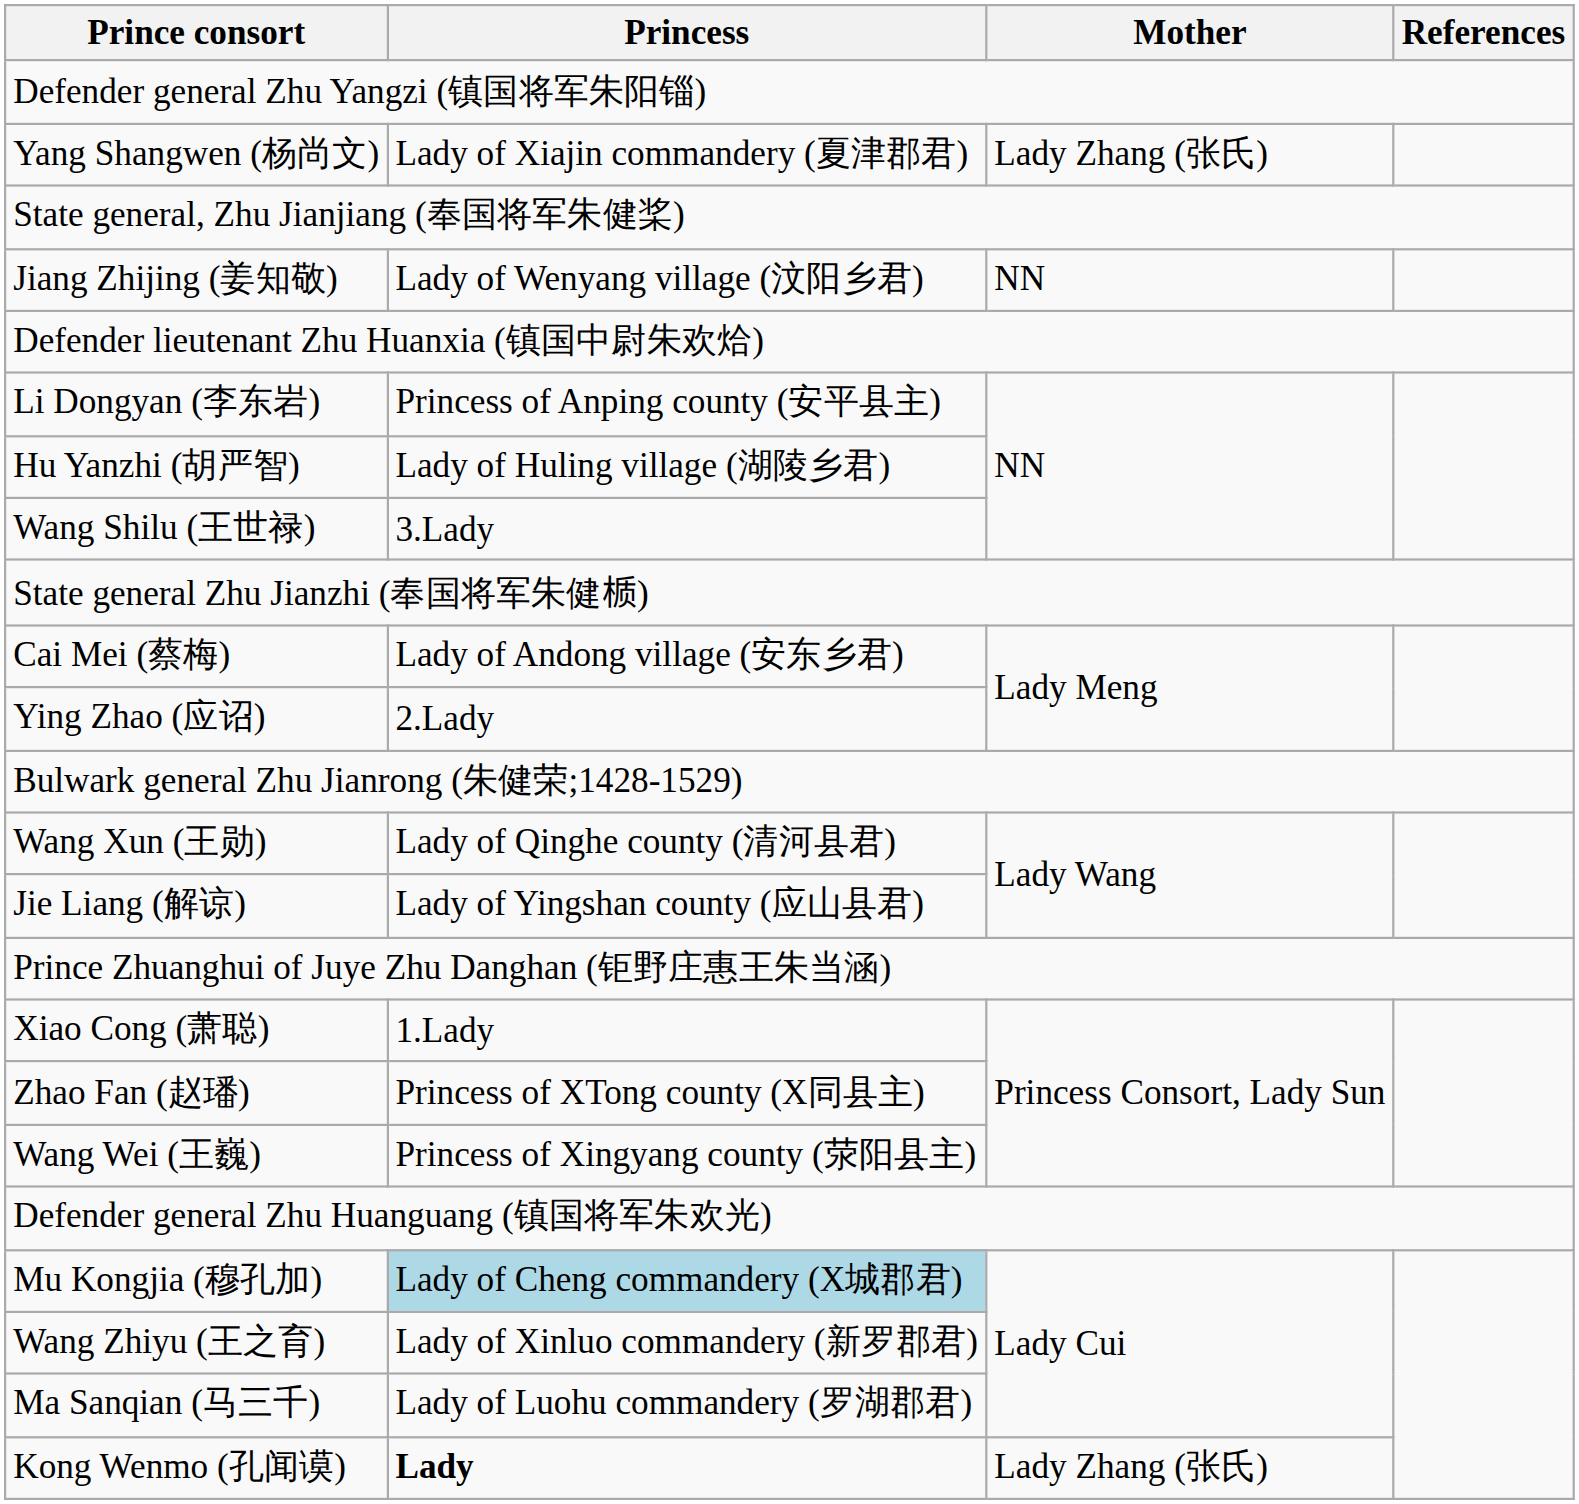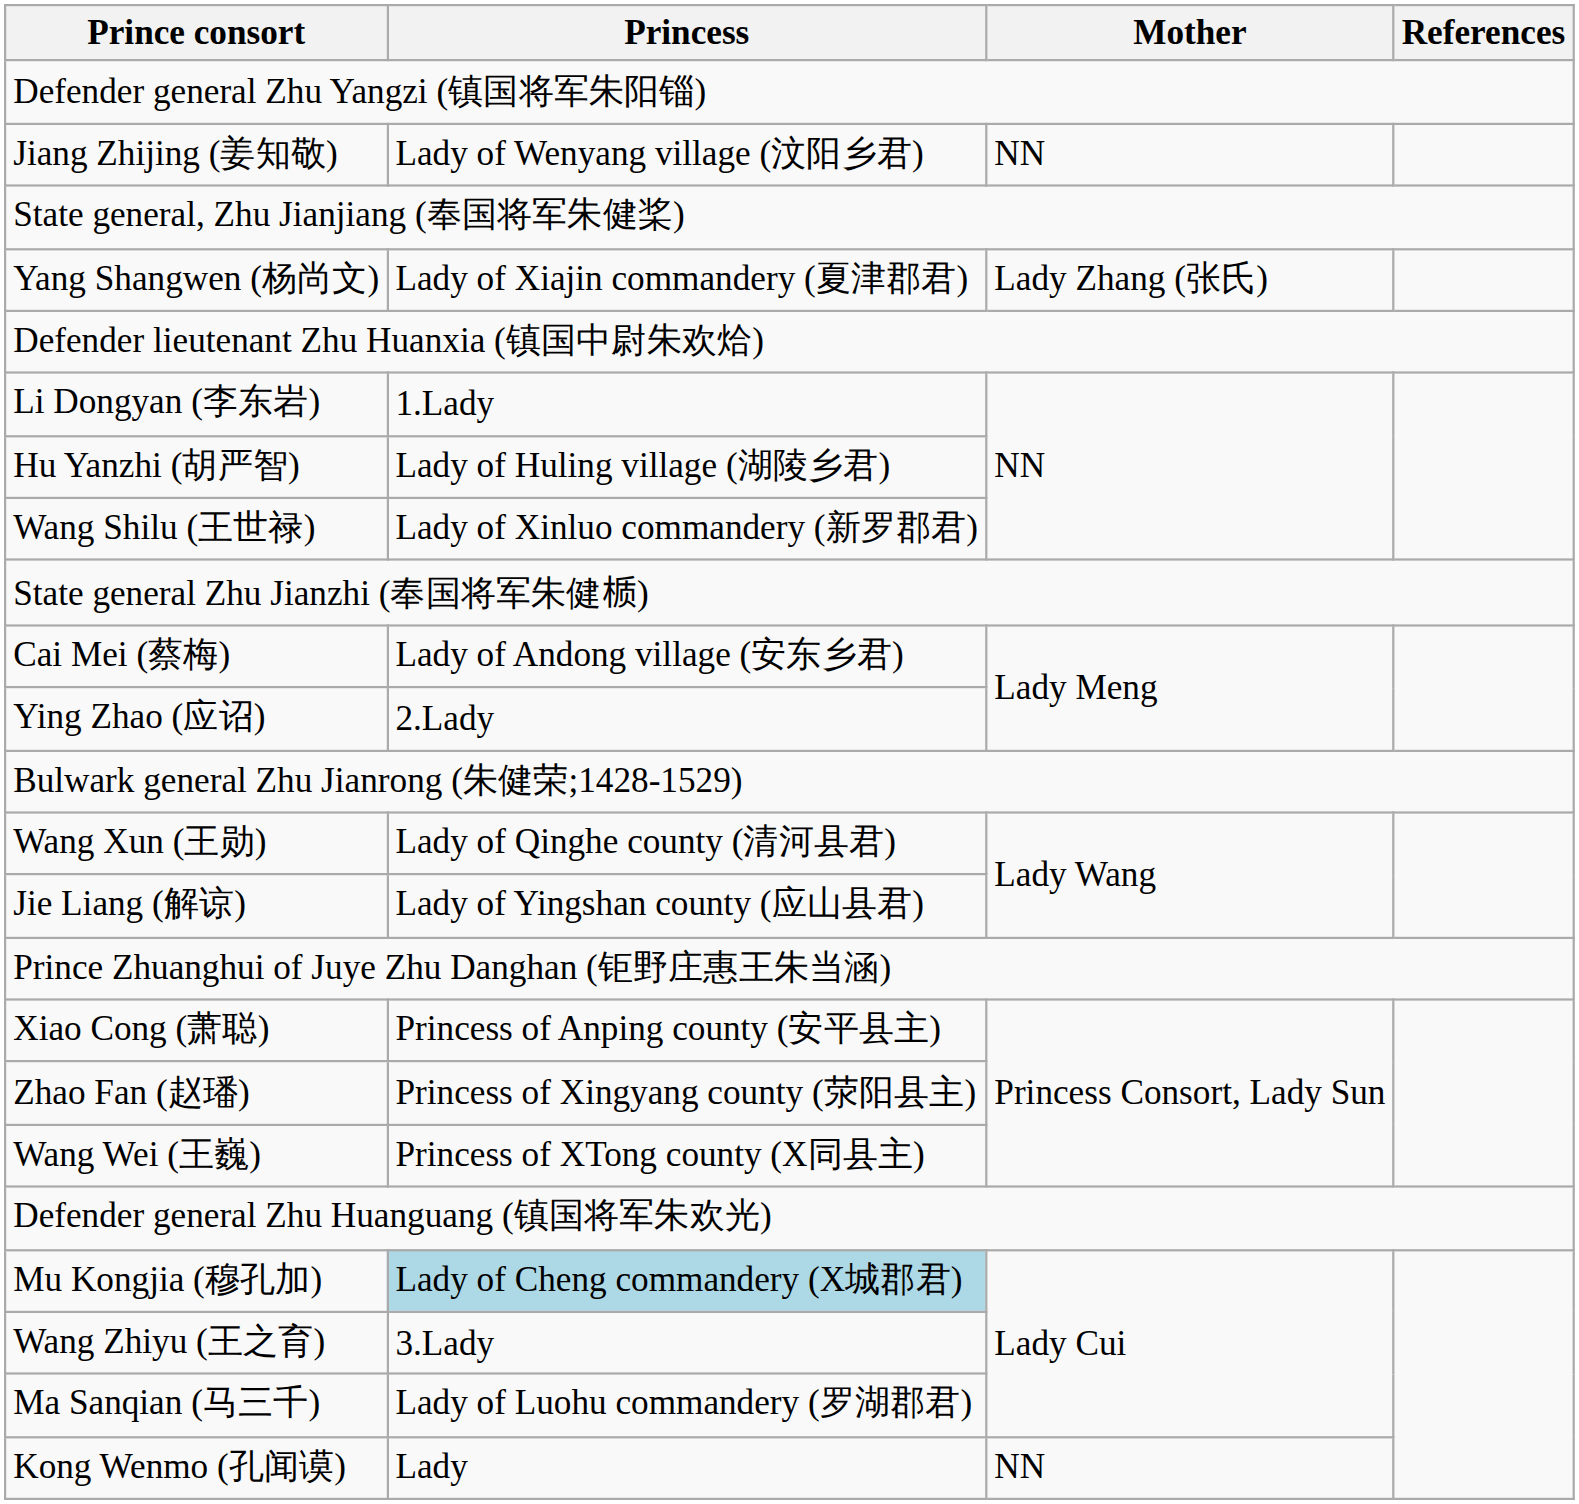rows swapped: Yang Shangwen (杨尚文) <-> Jiang Zhijing (姜知敬)
Li Dongyan (李东岩) | Princess: Princess of Anping county (安平县主) -> 1.Lady
Wang Shilu (王世禄) | Princess: 3.Lady -> Lady of Xinluo commandery (新罗郡君)
Xiao Cong (萧聪) | Princess: 1.Lady -> Princess of Anping county (安平县主)
Zhao Fan (赵璠) | Princess: Princess of XTong county (X同县主) -> Princess of Xingyang county (荥阳县主)
Wang Wei (王巍) | Princess: Princess of Xingyang county (荥阳县主) -> Princess of XTong county (X同县主)
Wang Zhiyu (王之育) | Princess: Lady of Xinluo commandery (新罗郡君) -> 3.Lady
Kong Wenmo (孔闻谟) | Princess: bold -> normal
Kong Wenmo (孔闻谟) | Mother: Lady Zhang (张氏) -> NN
